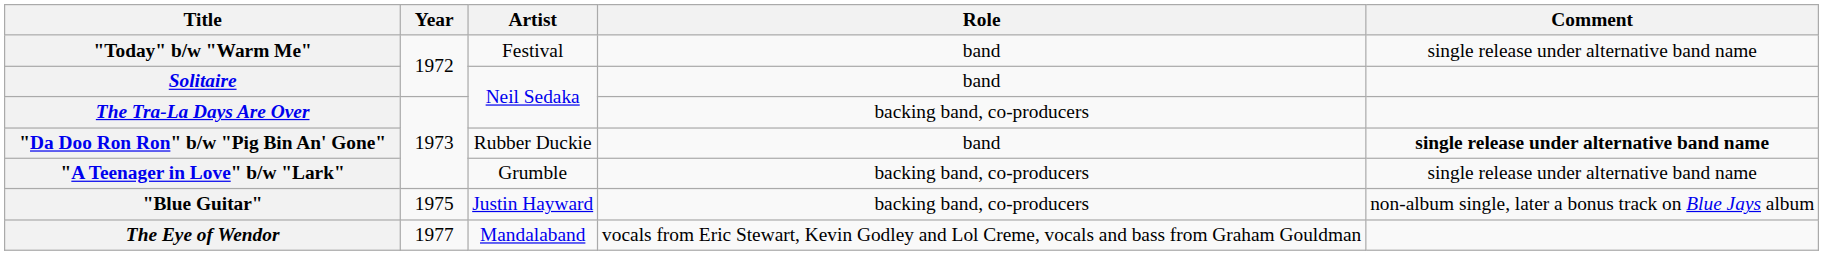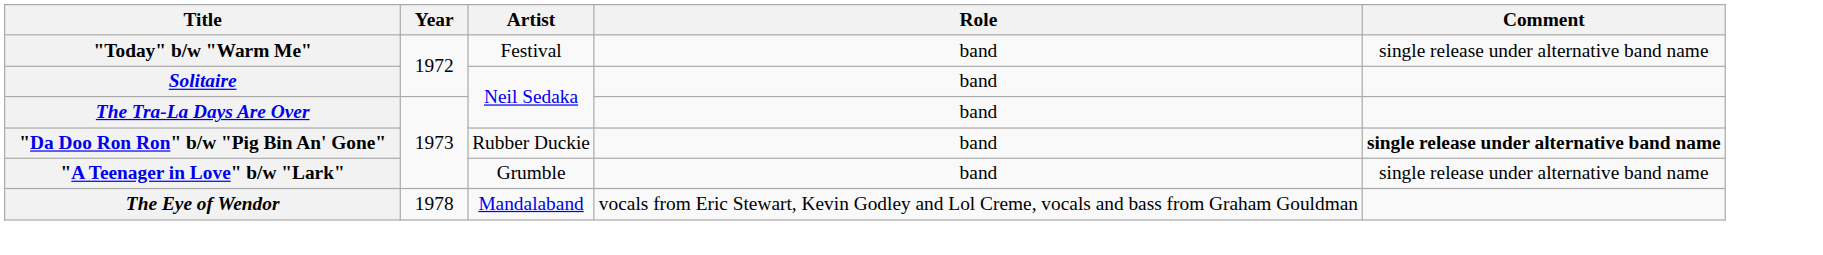The Tra-La Days Are Over | Role: backing band, co-producers -> band
"A Teenager in Love" b/w "Lark" | Role: backing band, co-producers -> band
- row: "Blue Guitar" | 1975 | Justin Hayward | backing band, co-producers | non-album single, later a bonus track on Blue Jays album
The Eye of Wendor | Year: 1977 -> 1978
